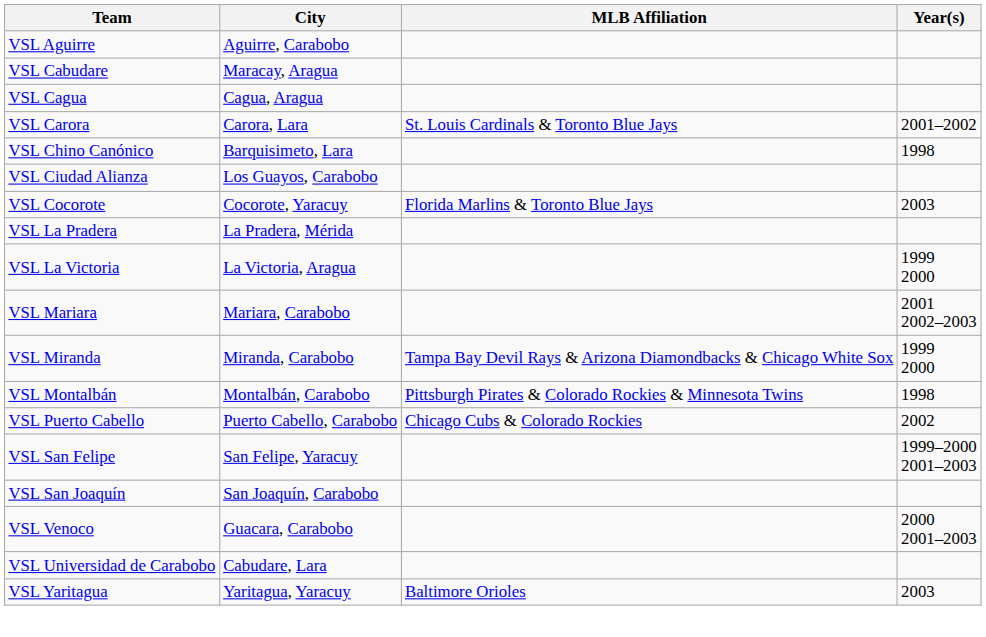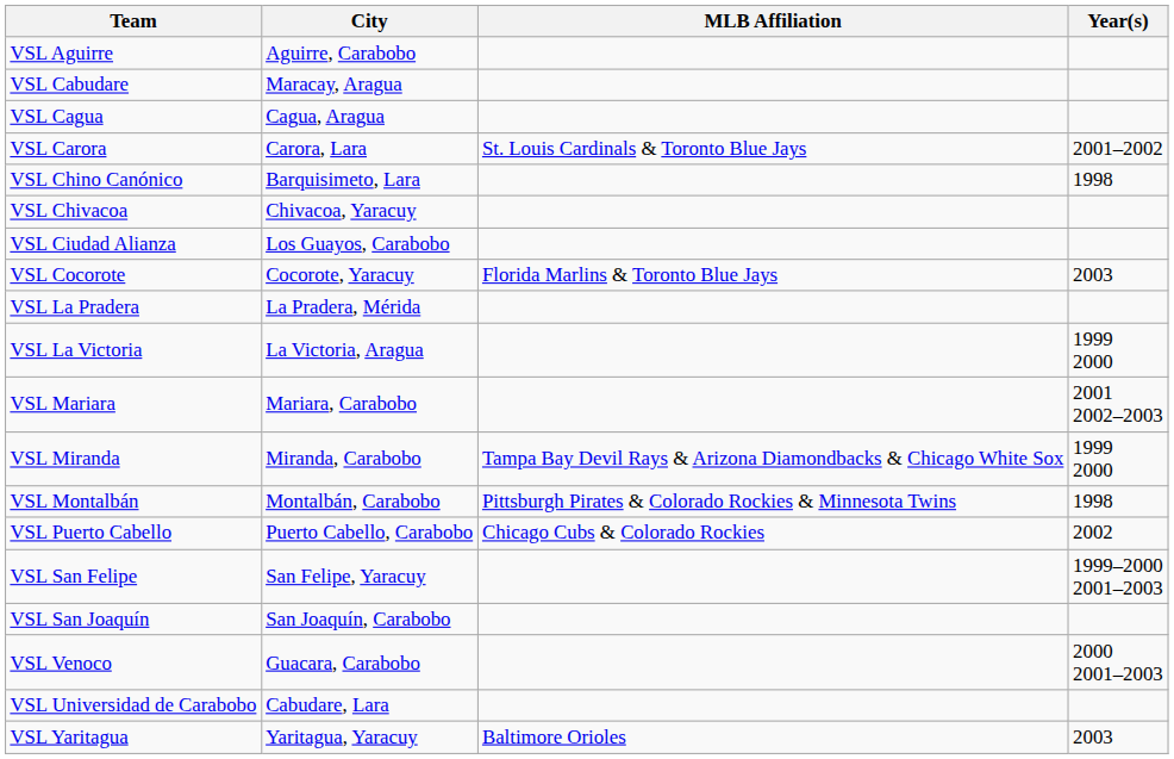+ row: VSL Chivacoa | Chivacoa, Yaracuy
